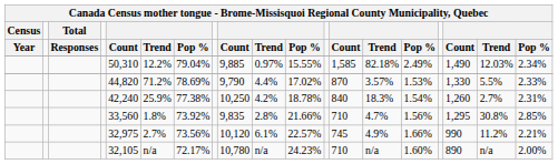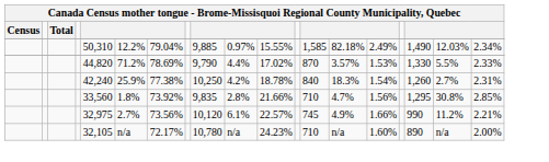- row: Year | Responses | Count | Trend | Pop % | Count | Trend | Pop % | Count | Trend | Pop % | Count | Trend | Pop %
